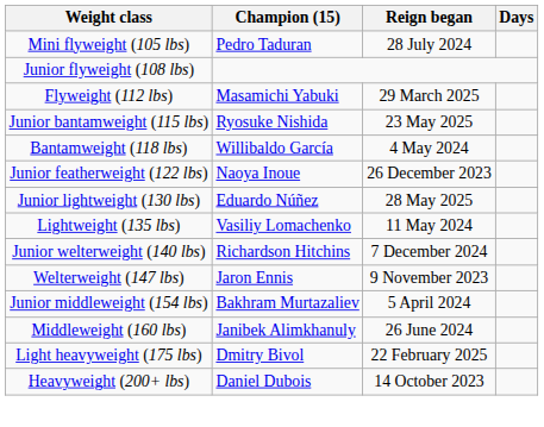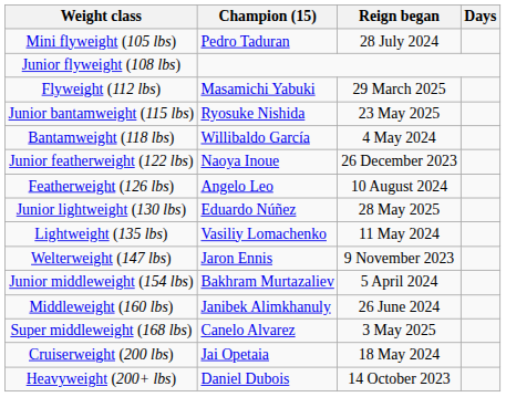+ row: Featherweight (126 lbs) | Angelo Leo | 10 August 2024
- row: Junior welterweight (140 lbs) | Richardson Hitchins | 7 December 2024
+ row: Super middleweight (168 lbs) | Canelo Alvarez | 3 May 2025
- row: Light heavyweight (175 lbs) | Dmitry Bivol | 22 February 2025
+ row: Cruiserweight (200 lbs) | Jai Opetaia | 18 May 2024
